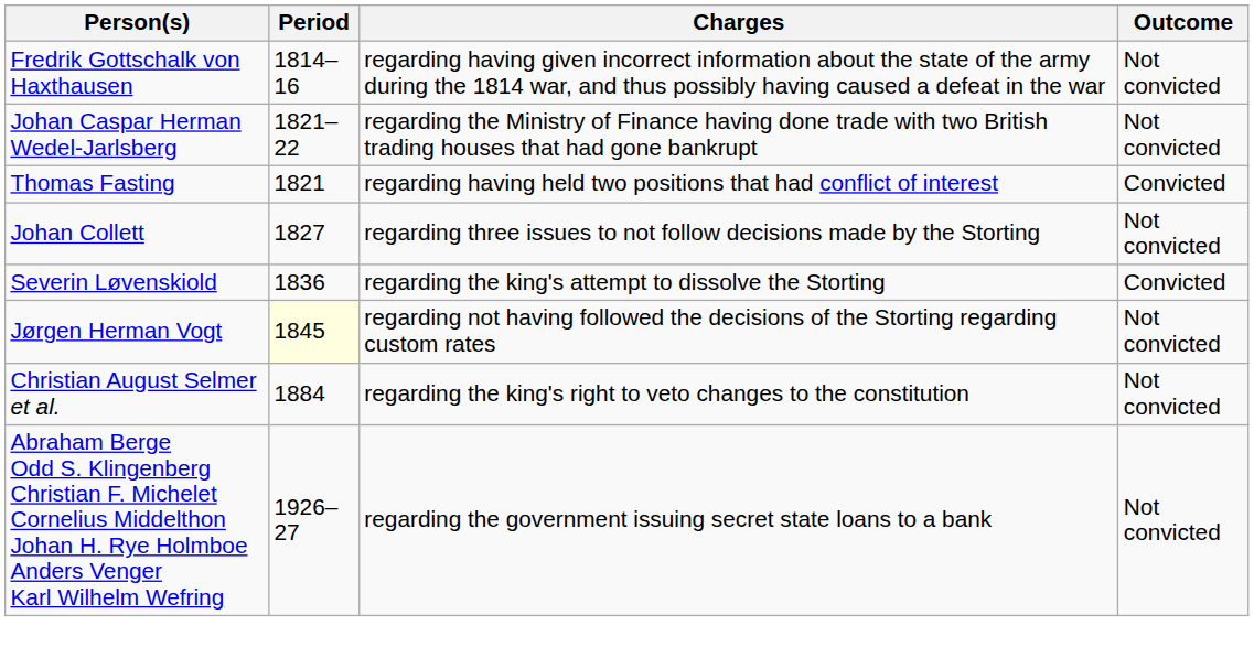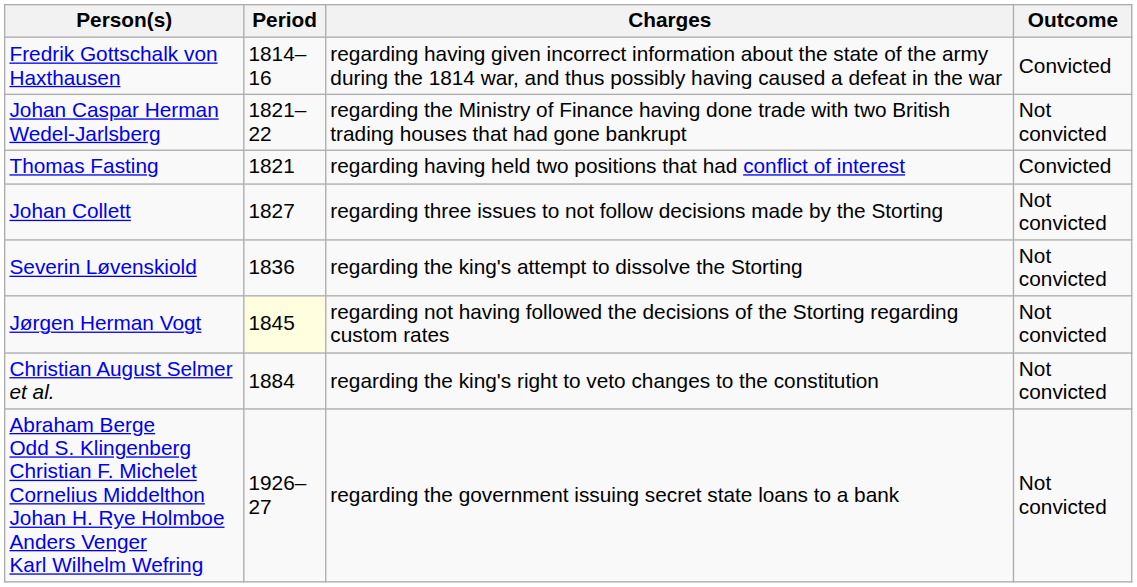Fredrik Gottschalk von Haxthausen | Outcome: Not convicted -> Convicted
Severin Løvenskiold | Outcome: Convicted -> Not convicted
